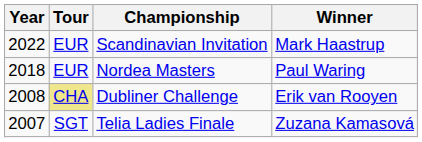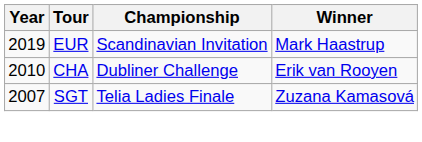Scandinavian Invitation | Year: 2022 -> 2019
- row: 2018 | EUR | Nordea Masters | Paul Waring
Dubliner Challenge | Year: 2008 -> 2010
Dubliner Challenge | Tour: khaki background -> no background
